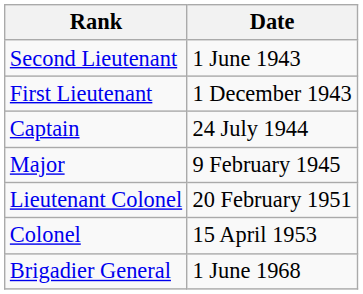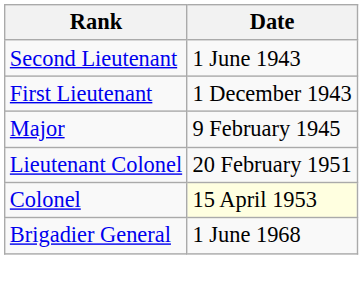- row: Captain | 24 July 1944
Colonel | Date: no background -> lightyellow background
